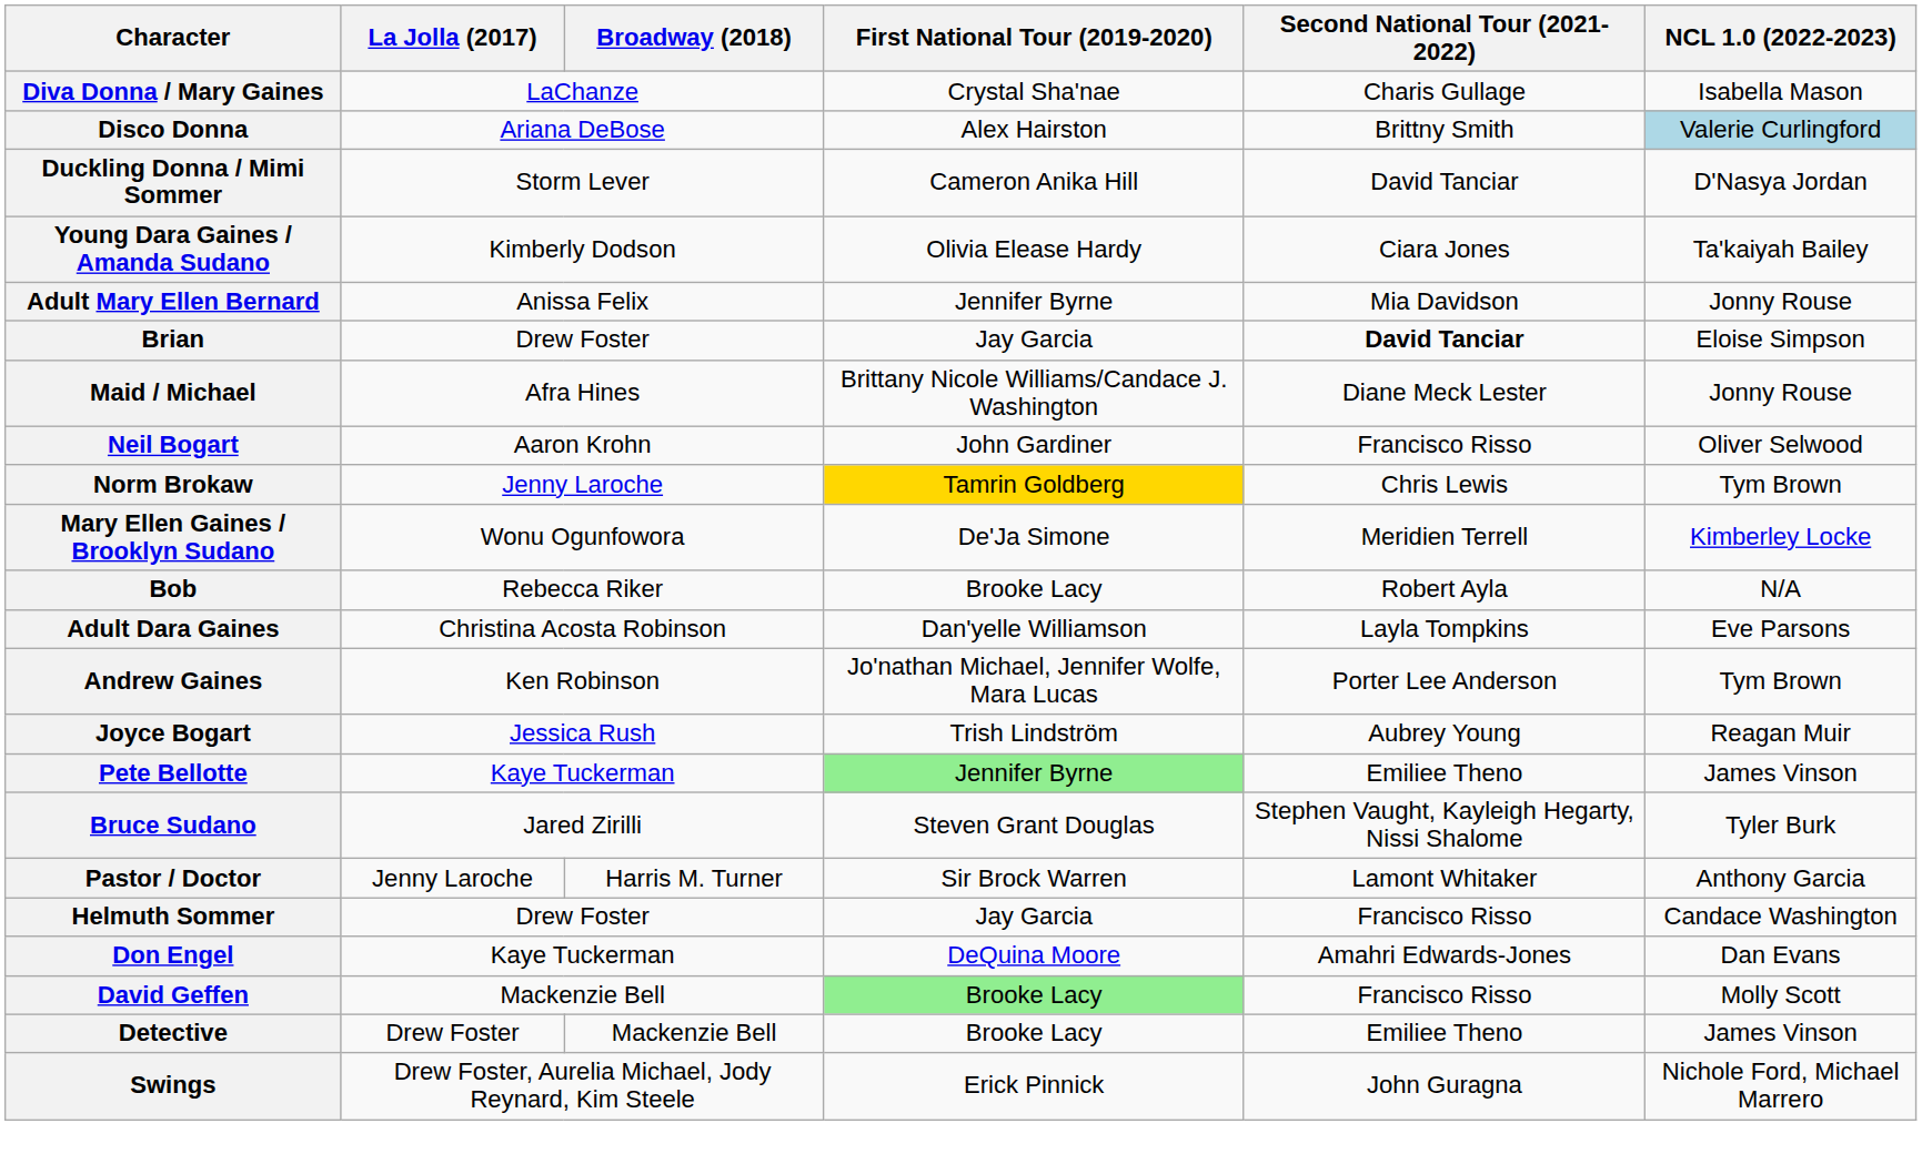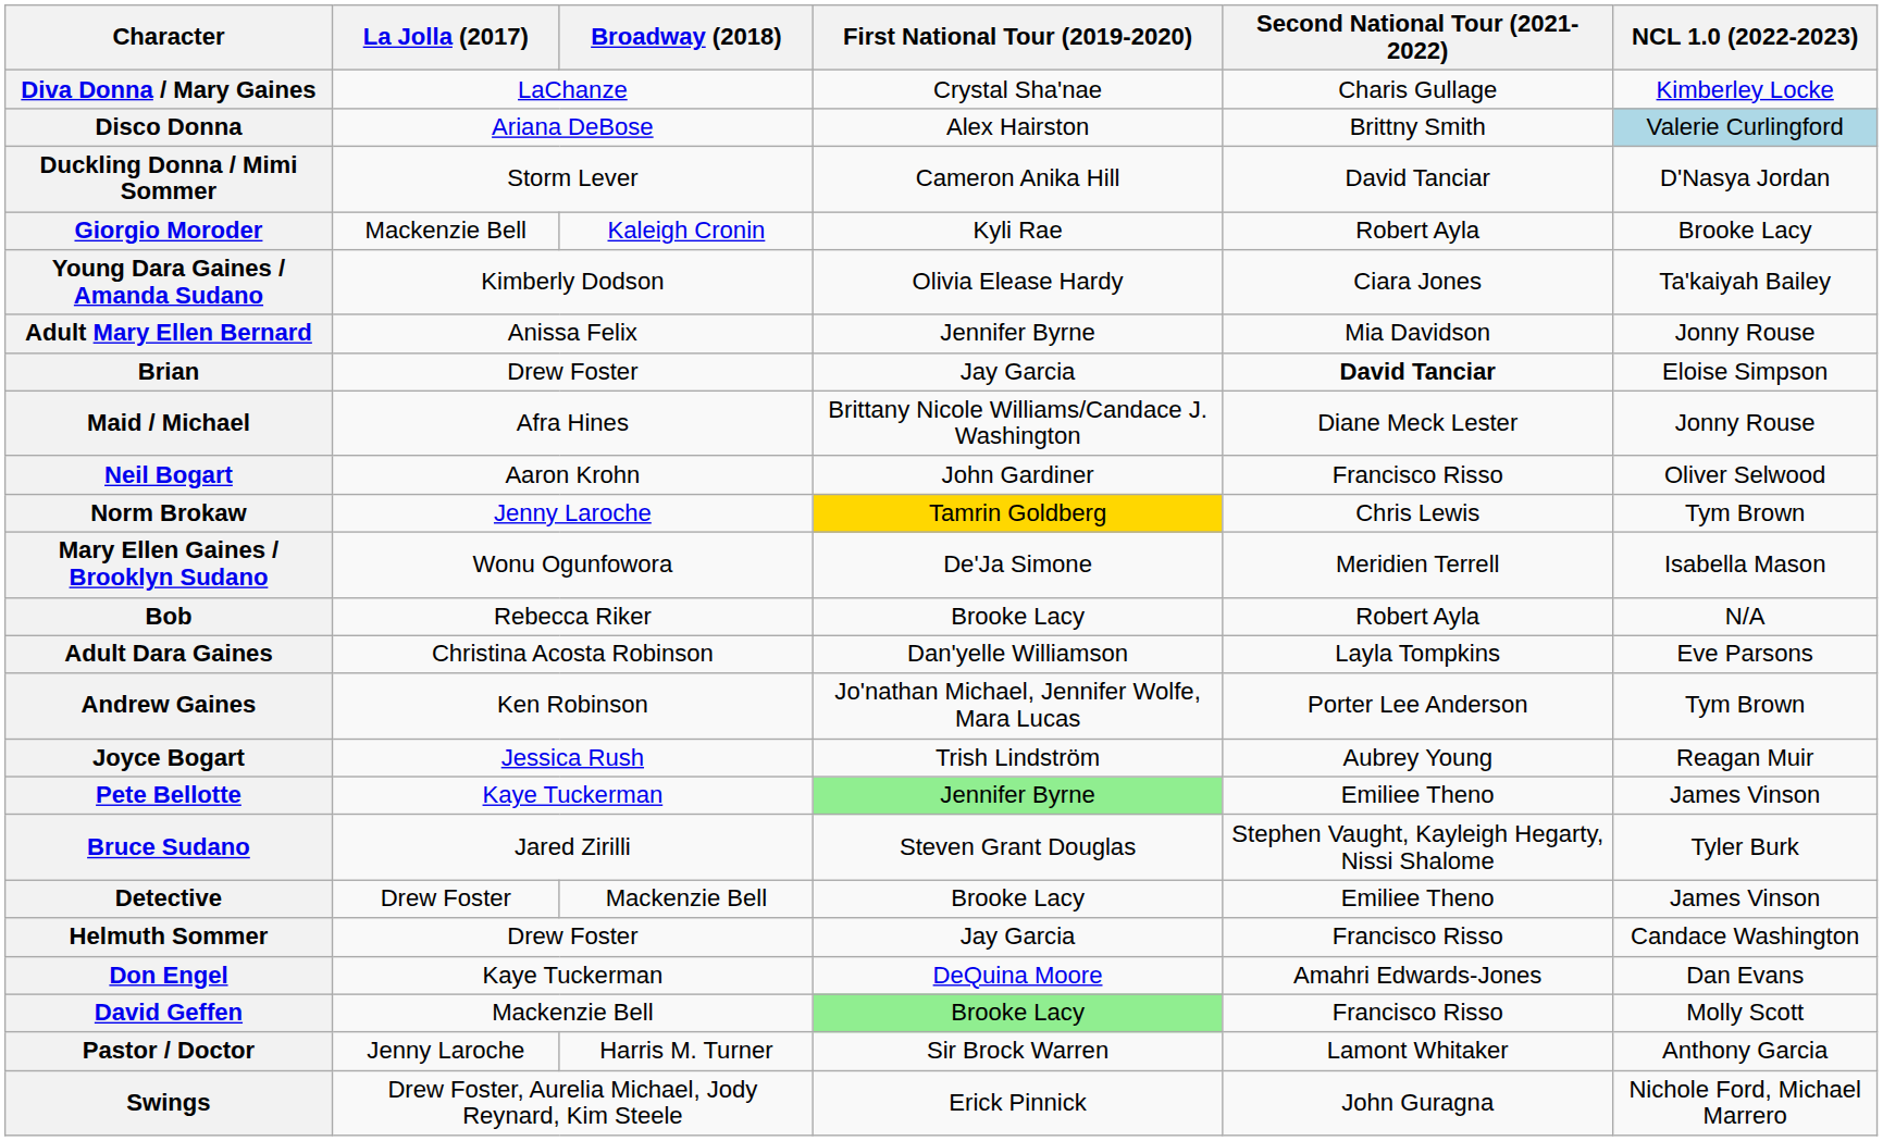Diva Donna / Mary Gaines | NCL 1.0 (2022-2023): Isabella Mason -> Kimberley Locke
+ row: Giorgio Moroder | Mackenzie Bell | Kaleigh Cronin | Kyli Rae | Robert Ayla | Brooke Lacy
Mary Ellen Gaines / Brooklyn Sudano | NCL 1.0 (2022-2023): Kimberley Locke -> Isabella Mason
rows swapped: Pastor / Doctor <-> Detective
